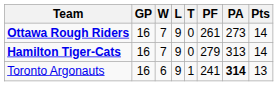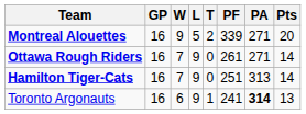+ row: Montreal Alouettes | 16 | 9 | 5 | 2 | 339 | 271 | 20
Ottawa Rough Riders | PA: 273 -> 271
Hamilton Tiger-Cats | PF: 279 -> 251
